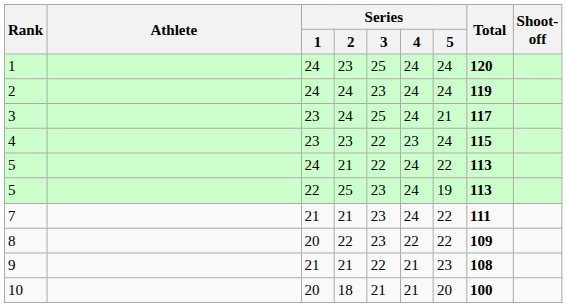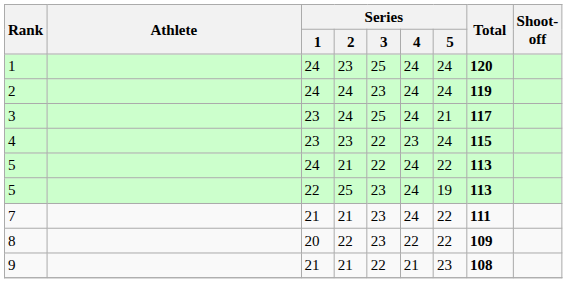- row: 10 | 20 | 18 | 21 | 21 | 20 | 100
